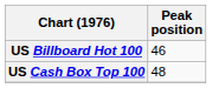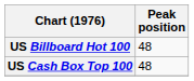US Billboard Hot 100 | Peak position: 46 -> 48
